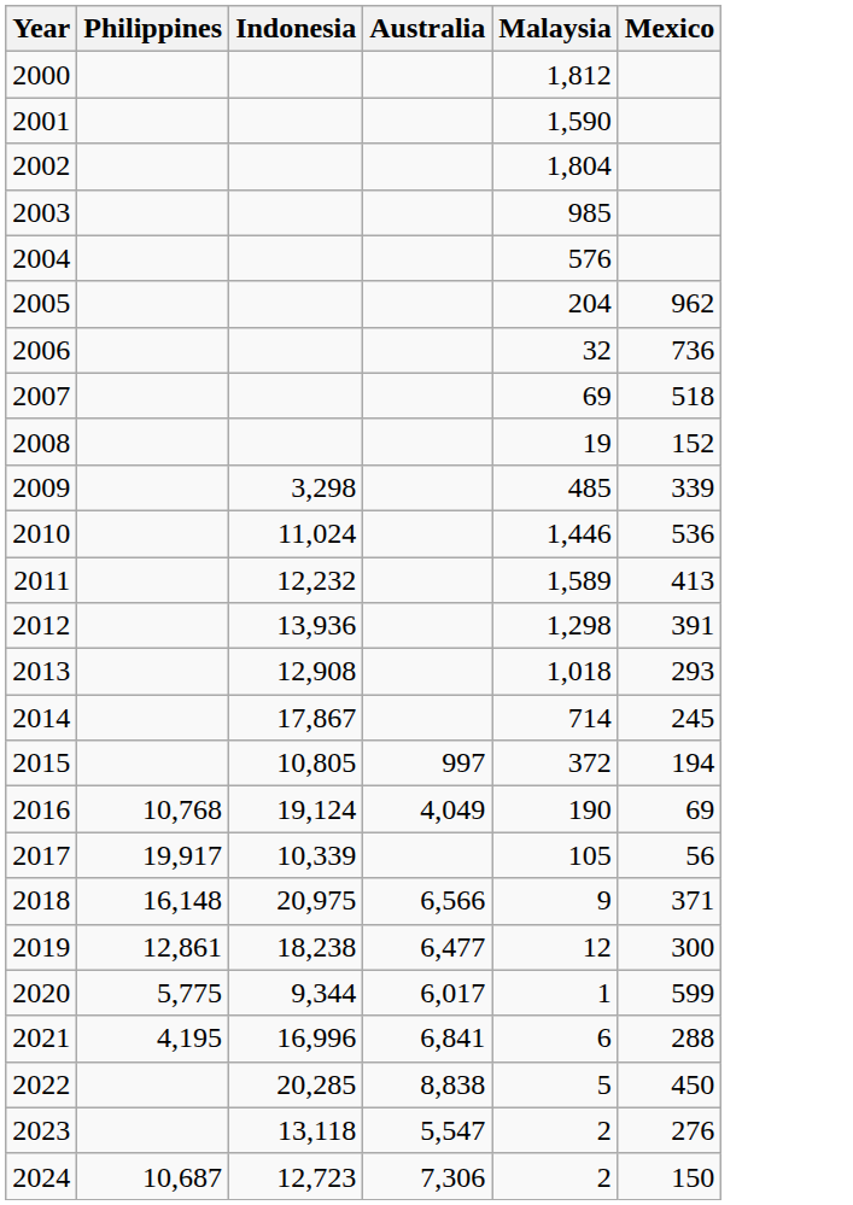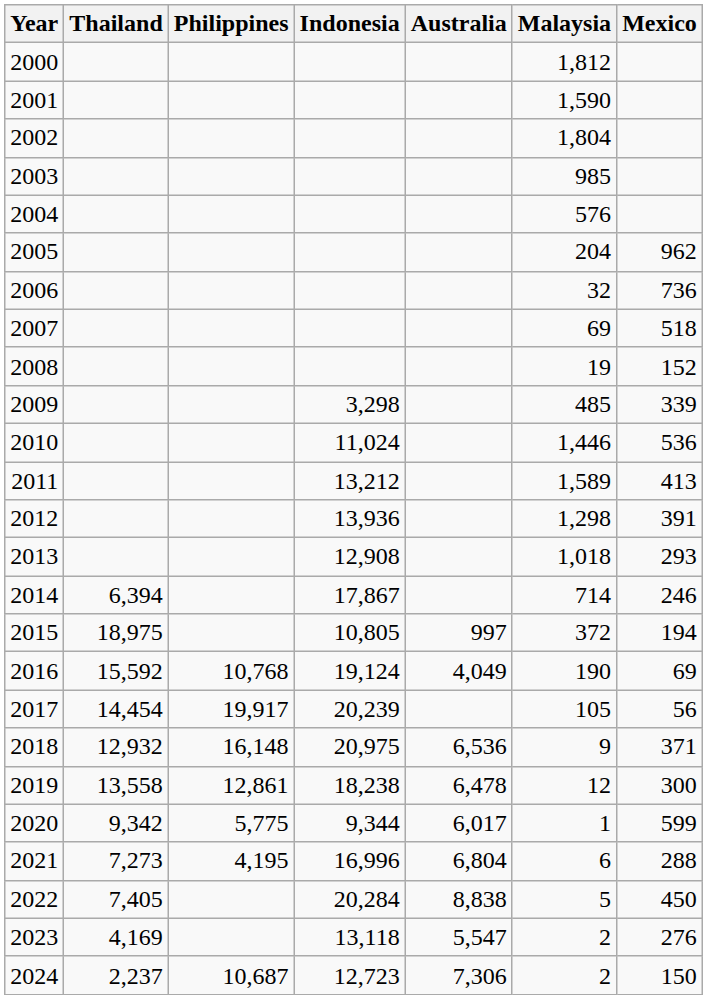+ column: Thailand | 6,394 | 18,975 | 15,592 | 14,454 | 12,932 | 13,558 | 9,342 | 7,273 | 7,405 | 4,169 | 2,237
2011 | Indonesia: 12,232 -> 13,212
2014 | Mexico: 245 -> 246
2017 | Indonesia: 10,339 -> 20,239
2018 | Australia: 6,566 -> 6,536
2019 | Australia: 6,477 -> 6,478
2021 | Australia: 6,841 -> 6,804
2022 | Indonesia: 20,285 -> 20,284
